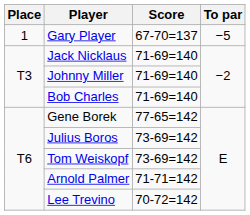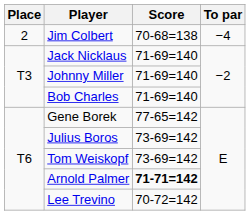- row: 1 | Gary Player | 67-70=137 | −5
+ row: 2 | Jim Colbert | 70-68=138 | −4
Arnold Palmer | Score: normal -> bold
